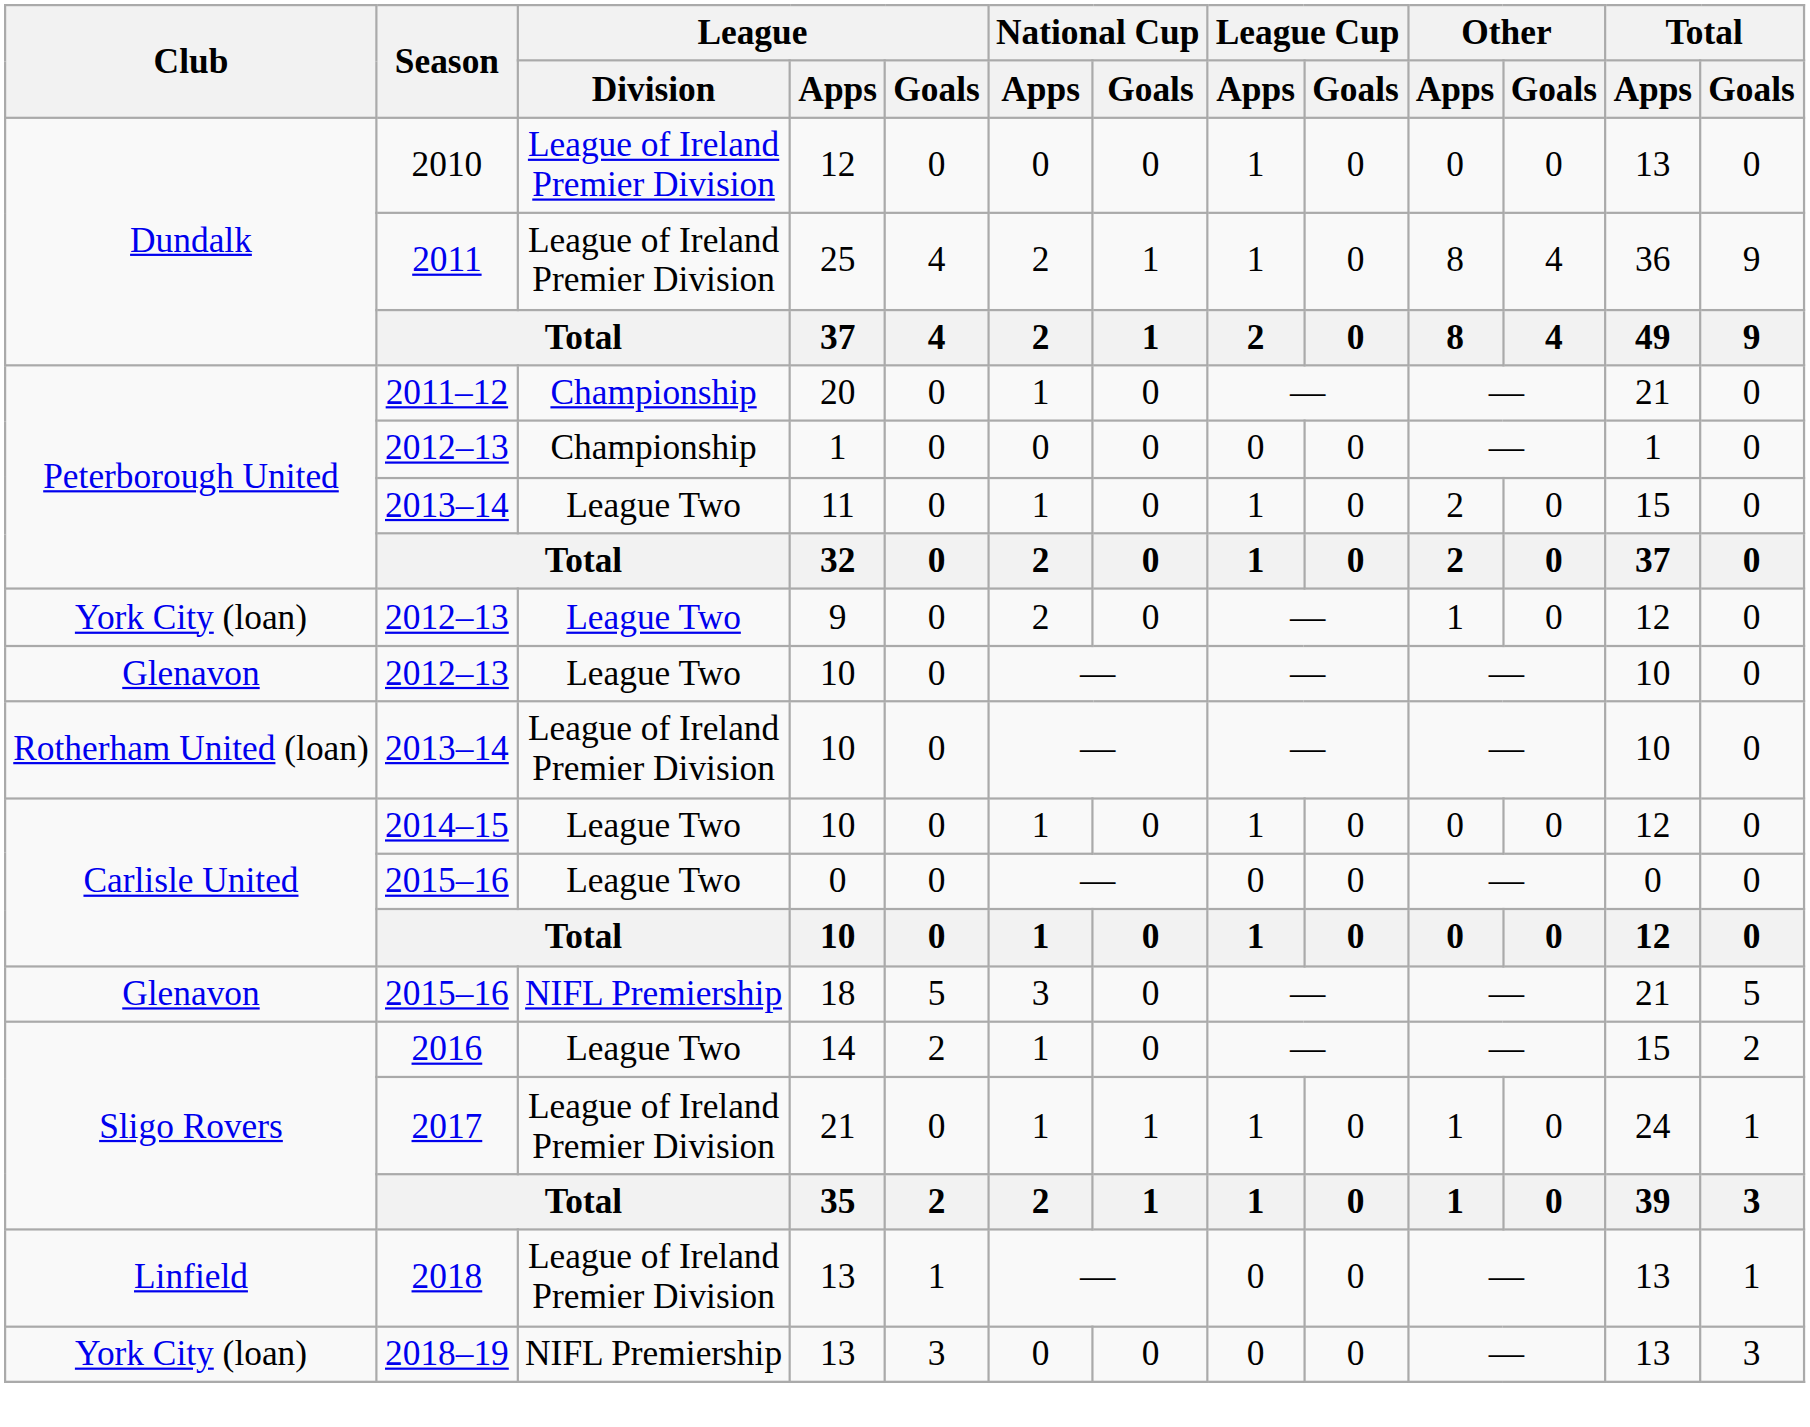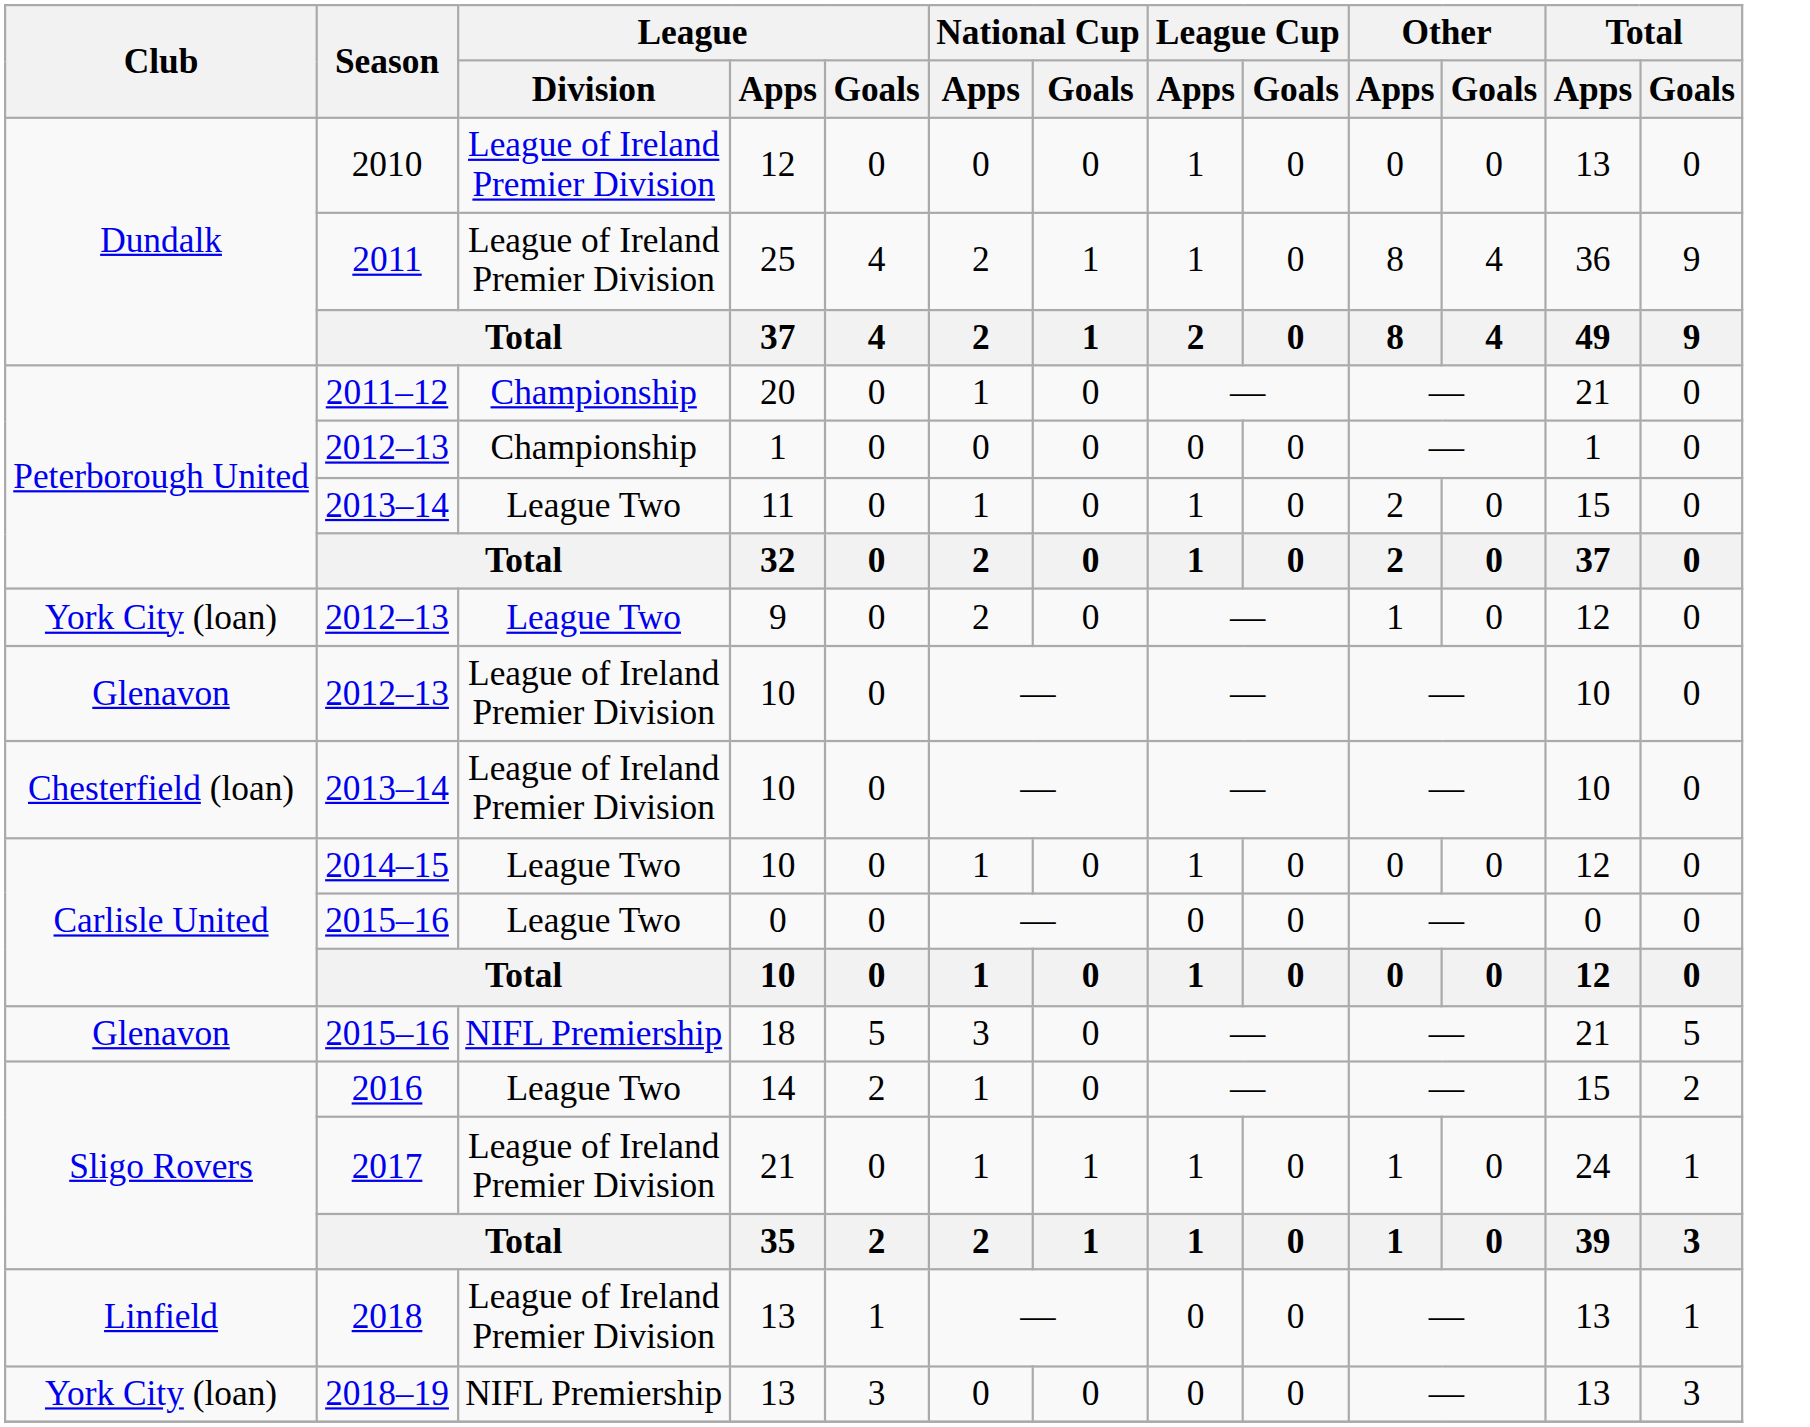2012–13 / 10 | League / Division: League Two -> League of Ireland Premier Division
2013–14 / 10 | Club: Rotherham United (loan) -> Chesterfield (loan)
